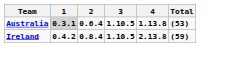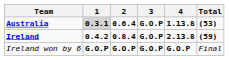Australia | 3: 1.10.5 -> G.O.P
Ireland | 3: 1.10.5 -> G.O.P
+ row: Ireland won by 6 | G.O.P | G.O.P | G.O.P | G.O.P | Final
